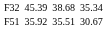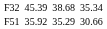F51 | column 5: 35.51 -> 35.29
F51 | column 7: 30.67 -> 30.66
